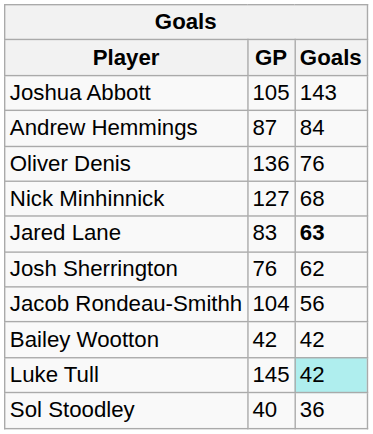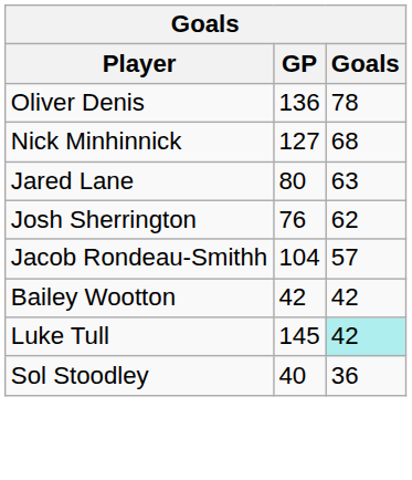- row: Joshua Abbott | 105 | 143
- row: Andrew Hemmings | 87 | 84
Oliver Denis | Goals: 76 -> 78
Jared Lane | GP: 83 -> 80
Jared Lane | Goals: bold -> normal
Jacob Rondeau-Smithh | Goals: 56 -> 57
